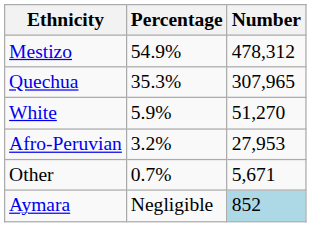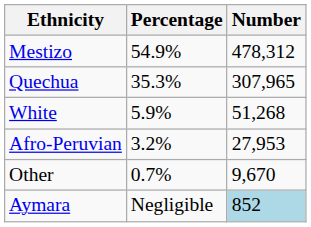White | Number: 51,270 -> 51,268
Other | Number: 5,671 -> 9,670
